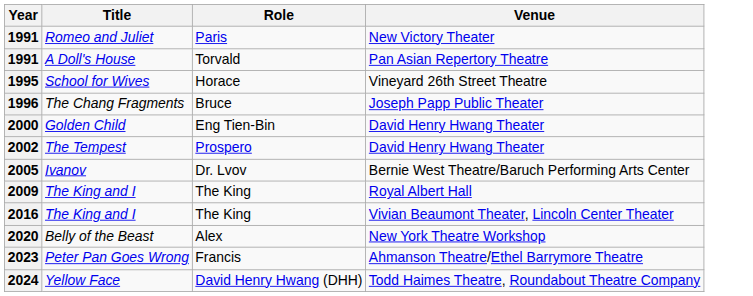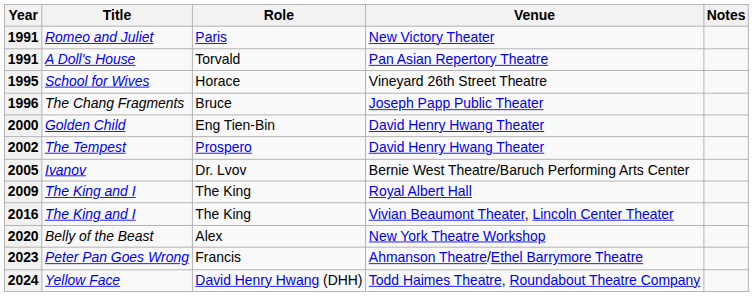+ column: Notes
